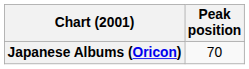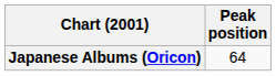Japanese Albums (Oricon) | Peak position: 70 -> 64
